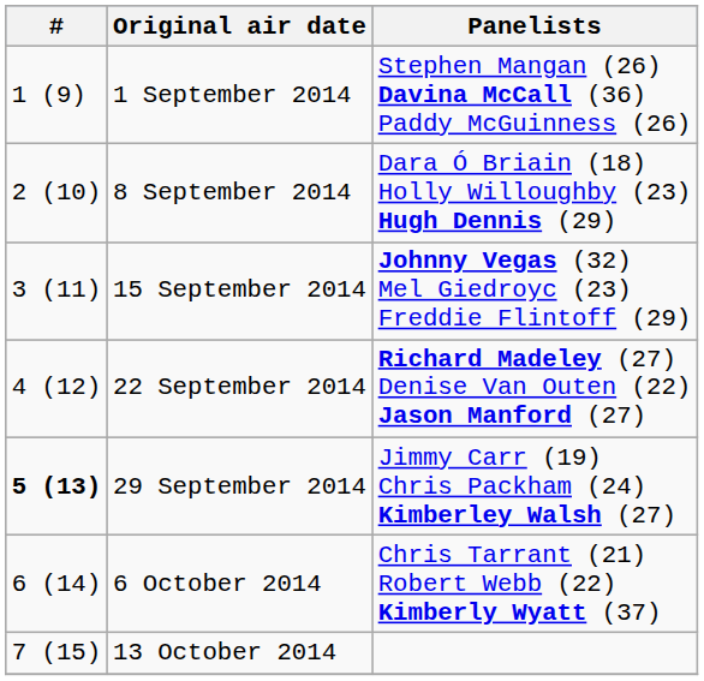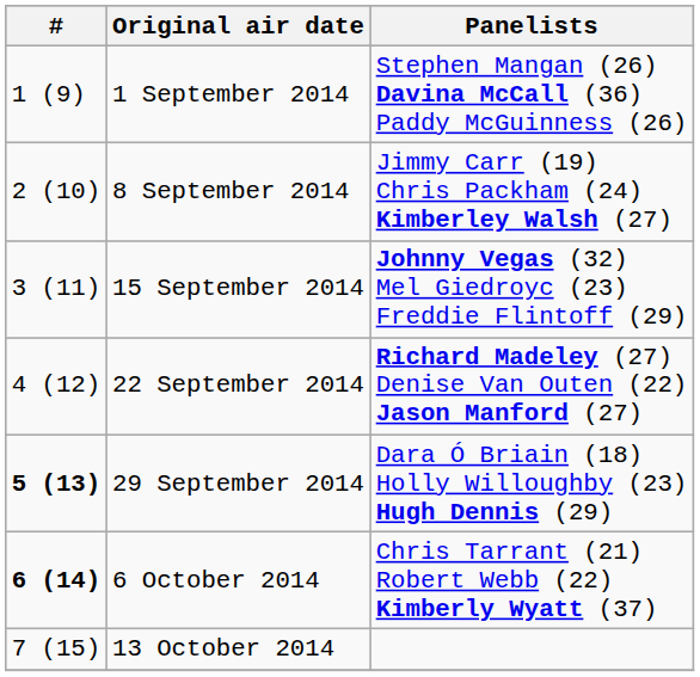8 September 2014 | Panelists: Dara Ó Briain (18) Holly Willoughby (23) Hugh Dennis (29) -> Jimmy Carr (19) Chris Packham (24) Kimberley Walsh (27)
29 September 2014 | Panelists: Jimmy Carr (19) Chris Packham (24) Kimberley Walsh (27) -> Dara Ó Briain (18) Holly Willoughby (23) Hugh Dennis (29)
6 October 2014 | #: normal -> bold
